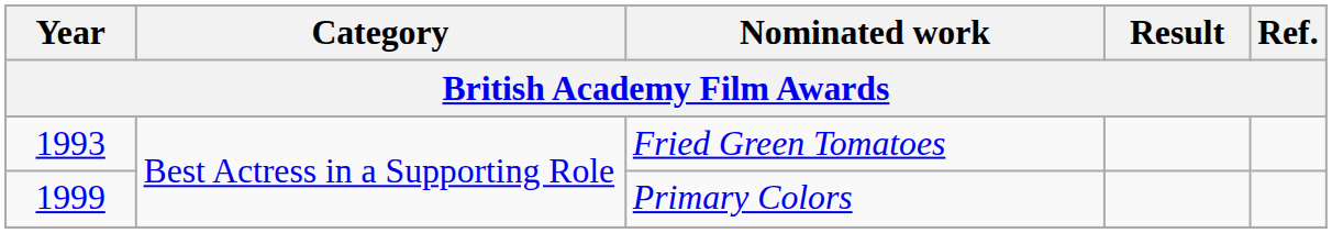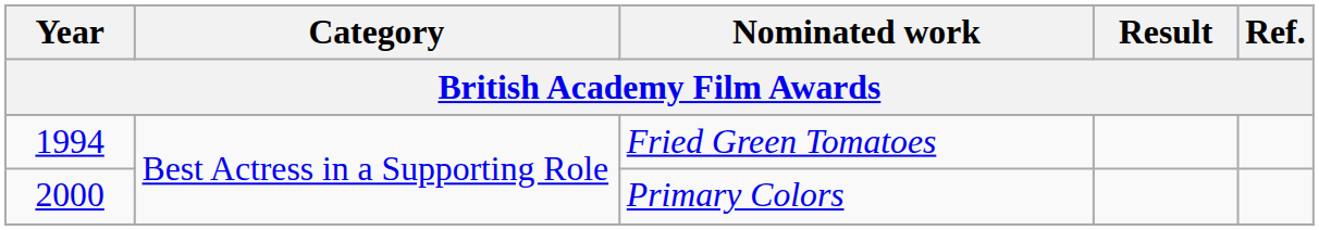Fried Green Tomatoes | Year: 1993 -> 1994
Primary Colors | Year: 1999 -> 2000
